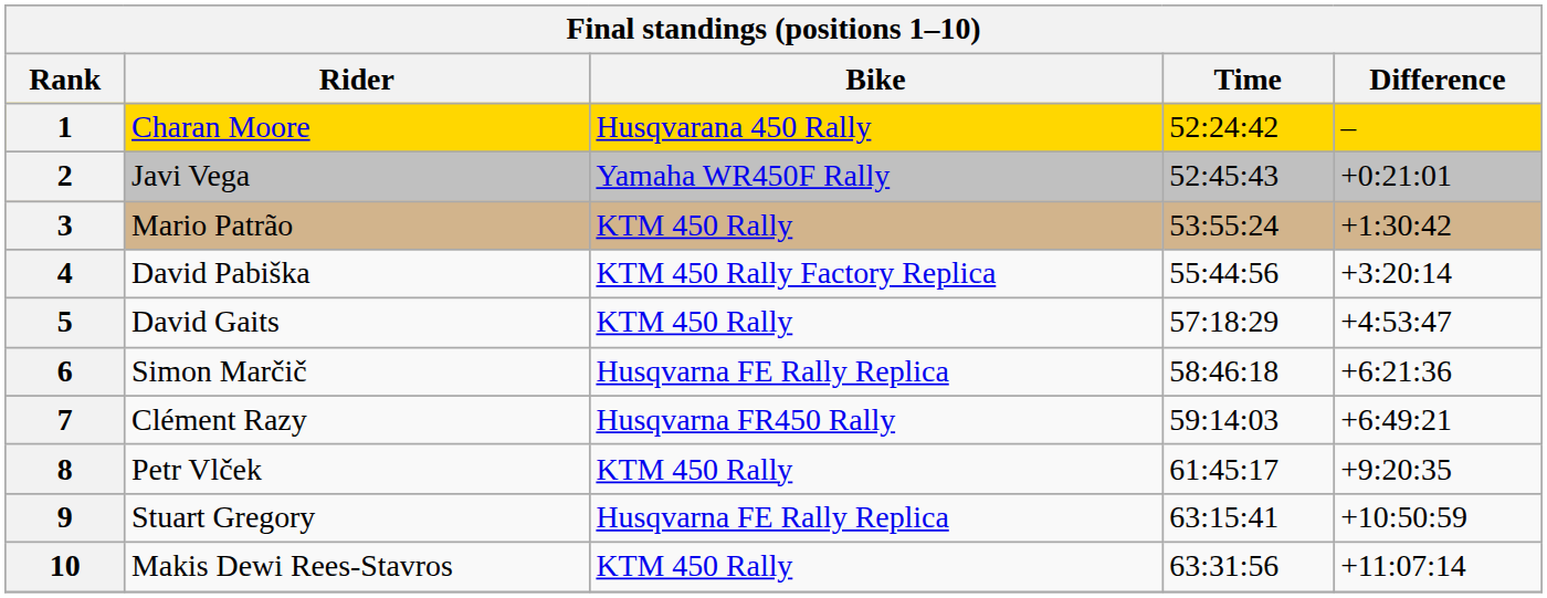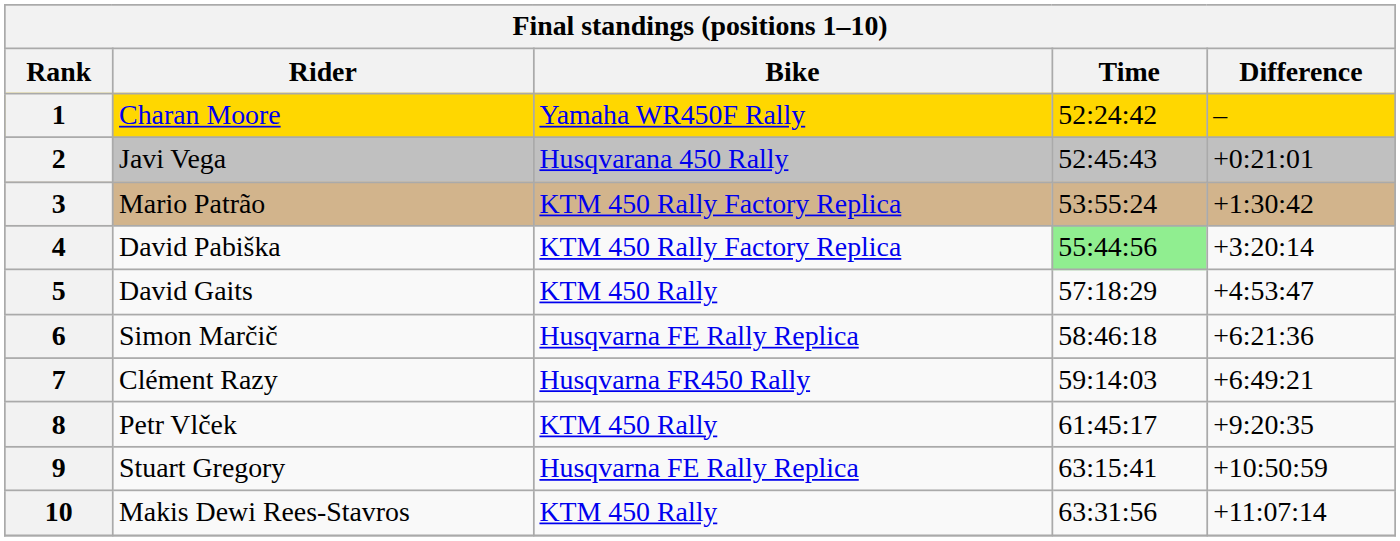1 | Bike: Husqvarana 450 Rally -> Yamaha WR450F Rally
2 | Bike: Yamaha WR450F Rally -> Husqvarana 450 Rally
3 | Bike: KTM 450 Rally -> KTM 450 Rally Factory Replica
4 | Time: no background -> lightgreen background
